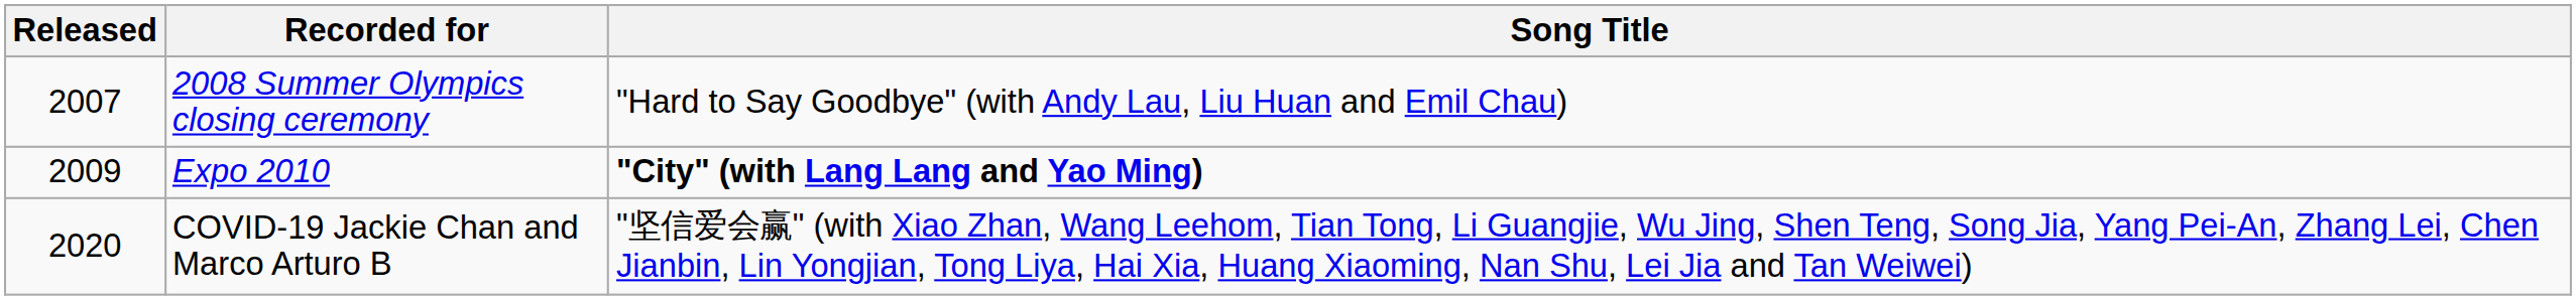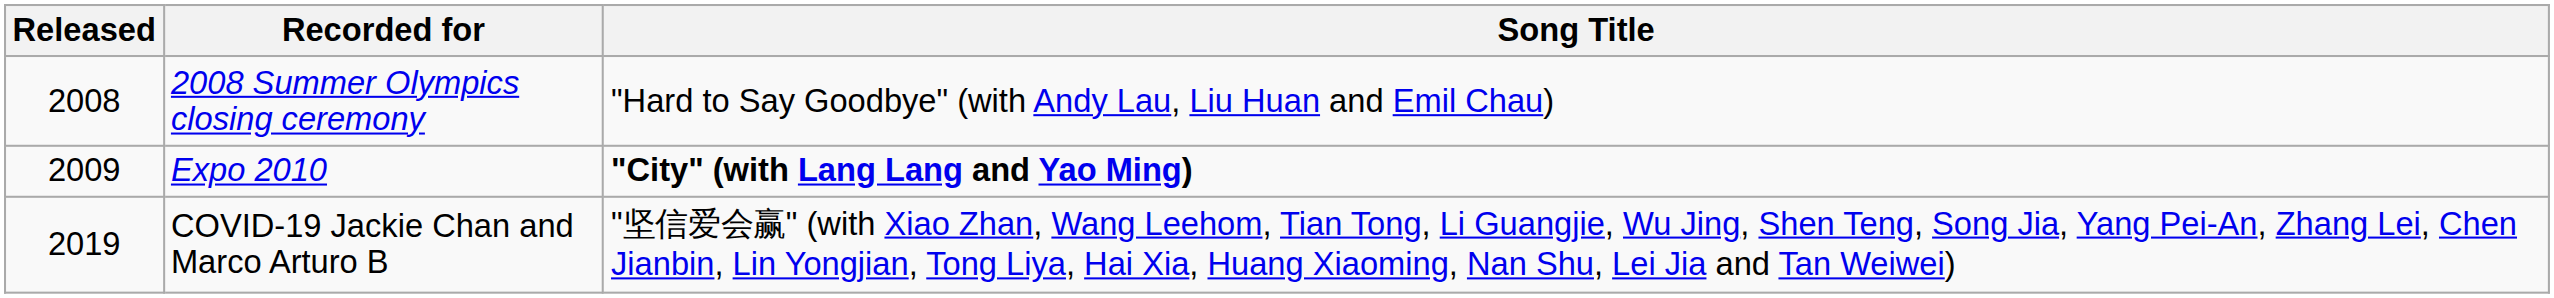2008 Summer Olympics closing ceremony | Released: 2007 -> 2008
COVID-19 Jackie Chan and Marco Arturo B | Released: 2020 -> 2019
